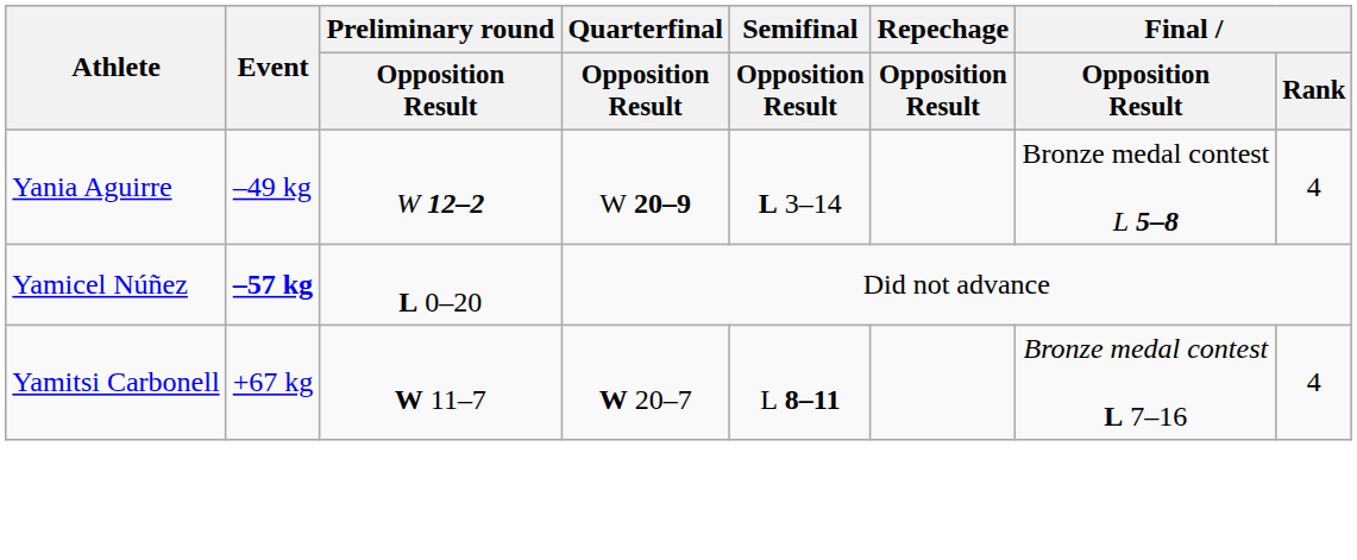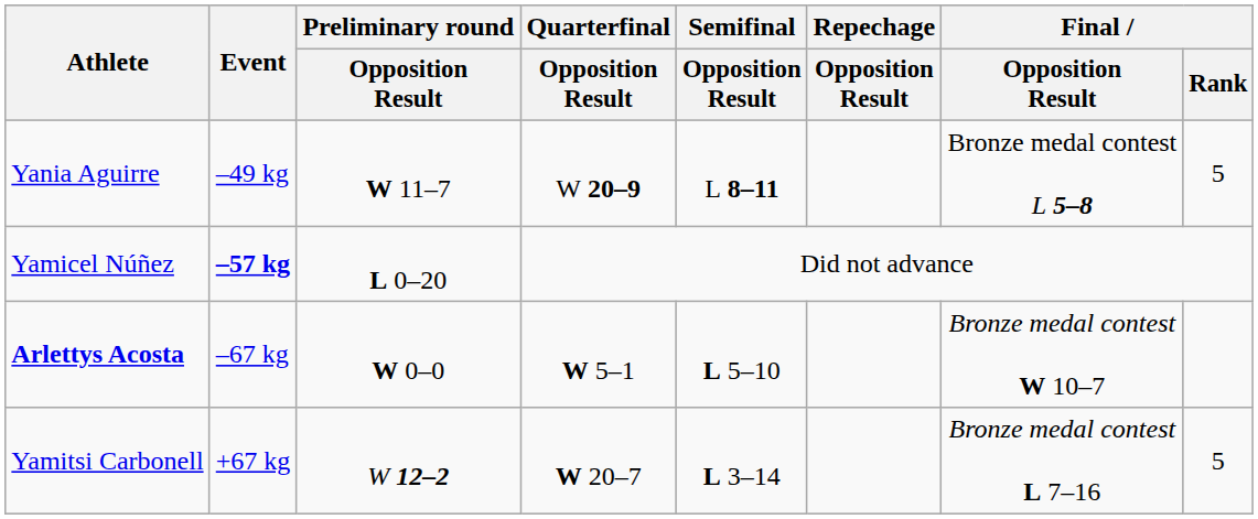Yania Aguirre | Preliminary round / Opposition Result: W 12–2 -> W 11–7
Yania Aguirre | Semifinal / Opposition Result: L 3–14 -> L 8–11
Yania Aguirre | Final / Rank: 4 -> 5
+ row: Arlettys Acosta | –67 kg | W 0–0 | W 5–1 | L 5–10 | Bronze medal contest W 10–7
Yamitsi Carbonell | Preliminary round / Opposition Result: W 11–7 -> W 12–2
Yamitsi Carbonell | Semifinal / Opposition Result: L 8–11 -> L 3–14
Yamitsi Carbonell | Final / Rank: 4 -> 5
